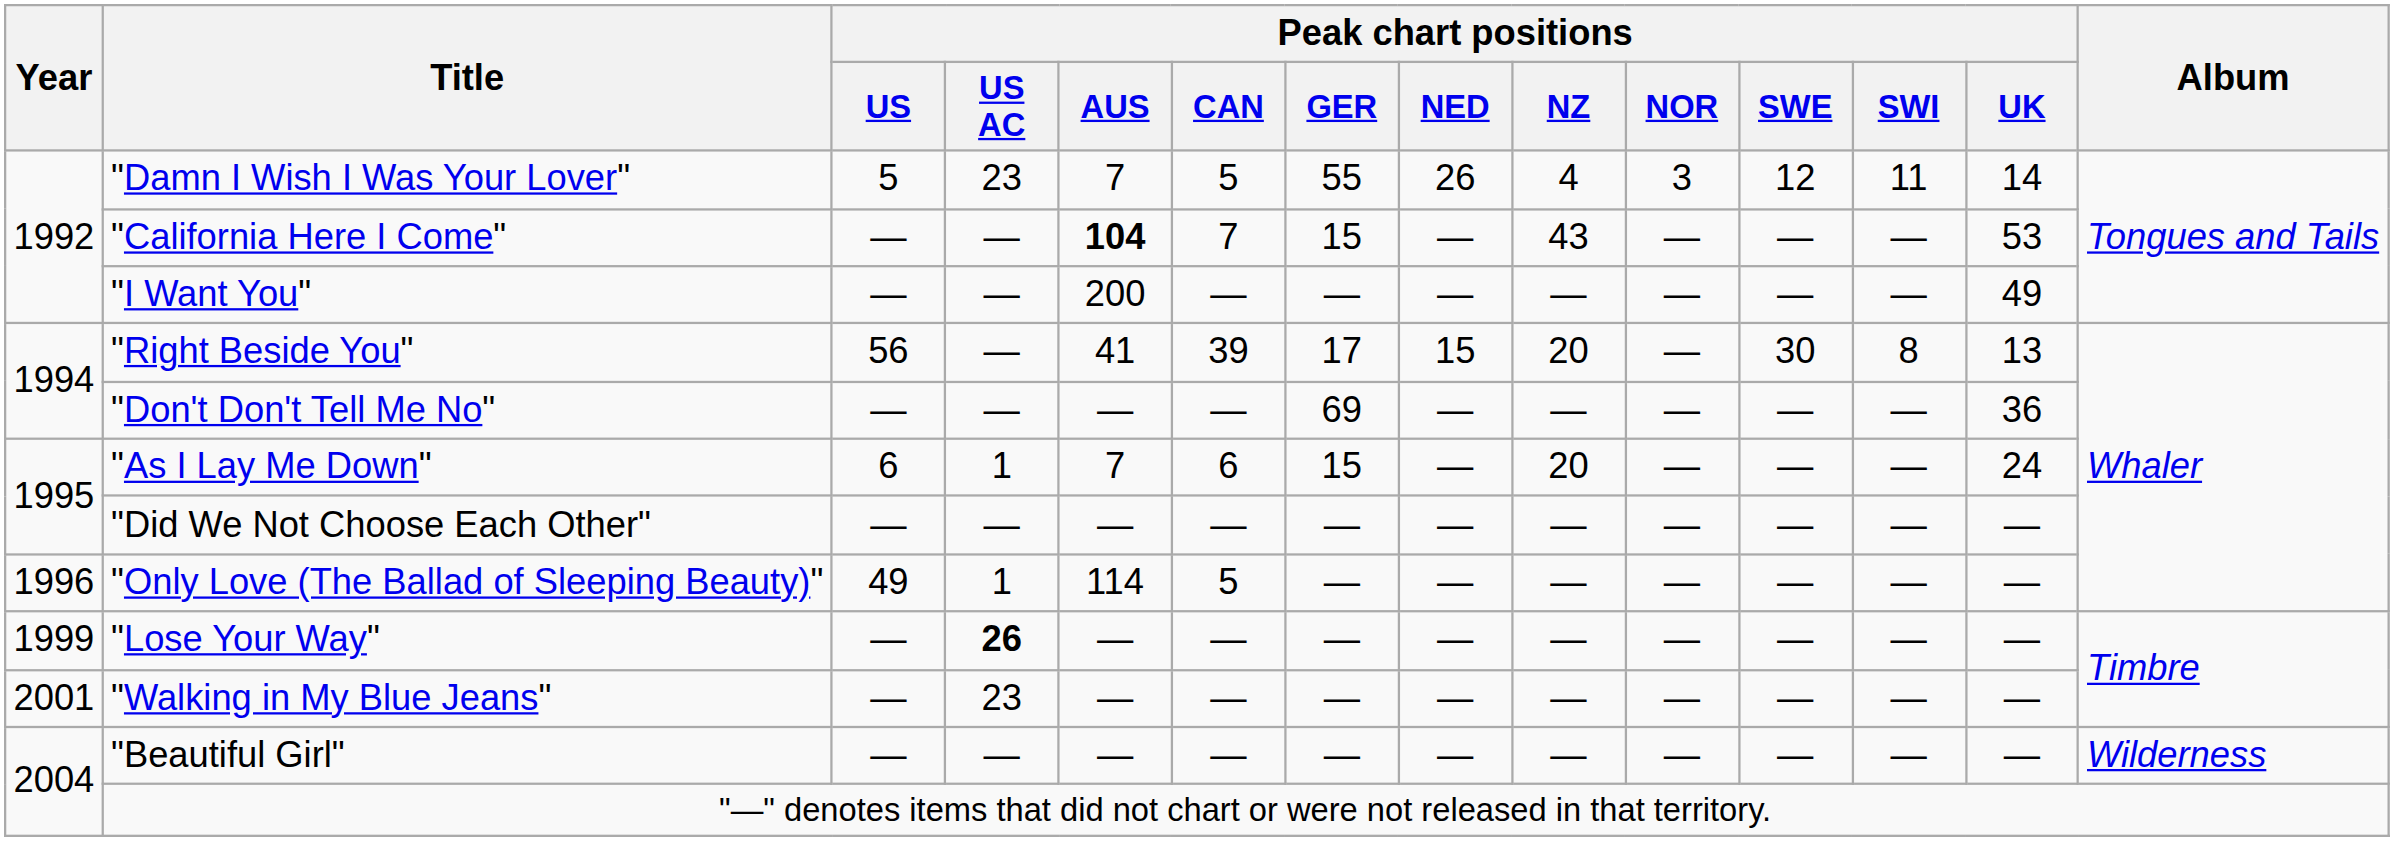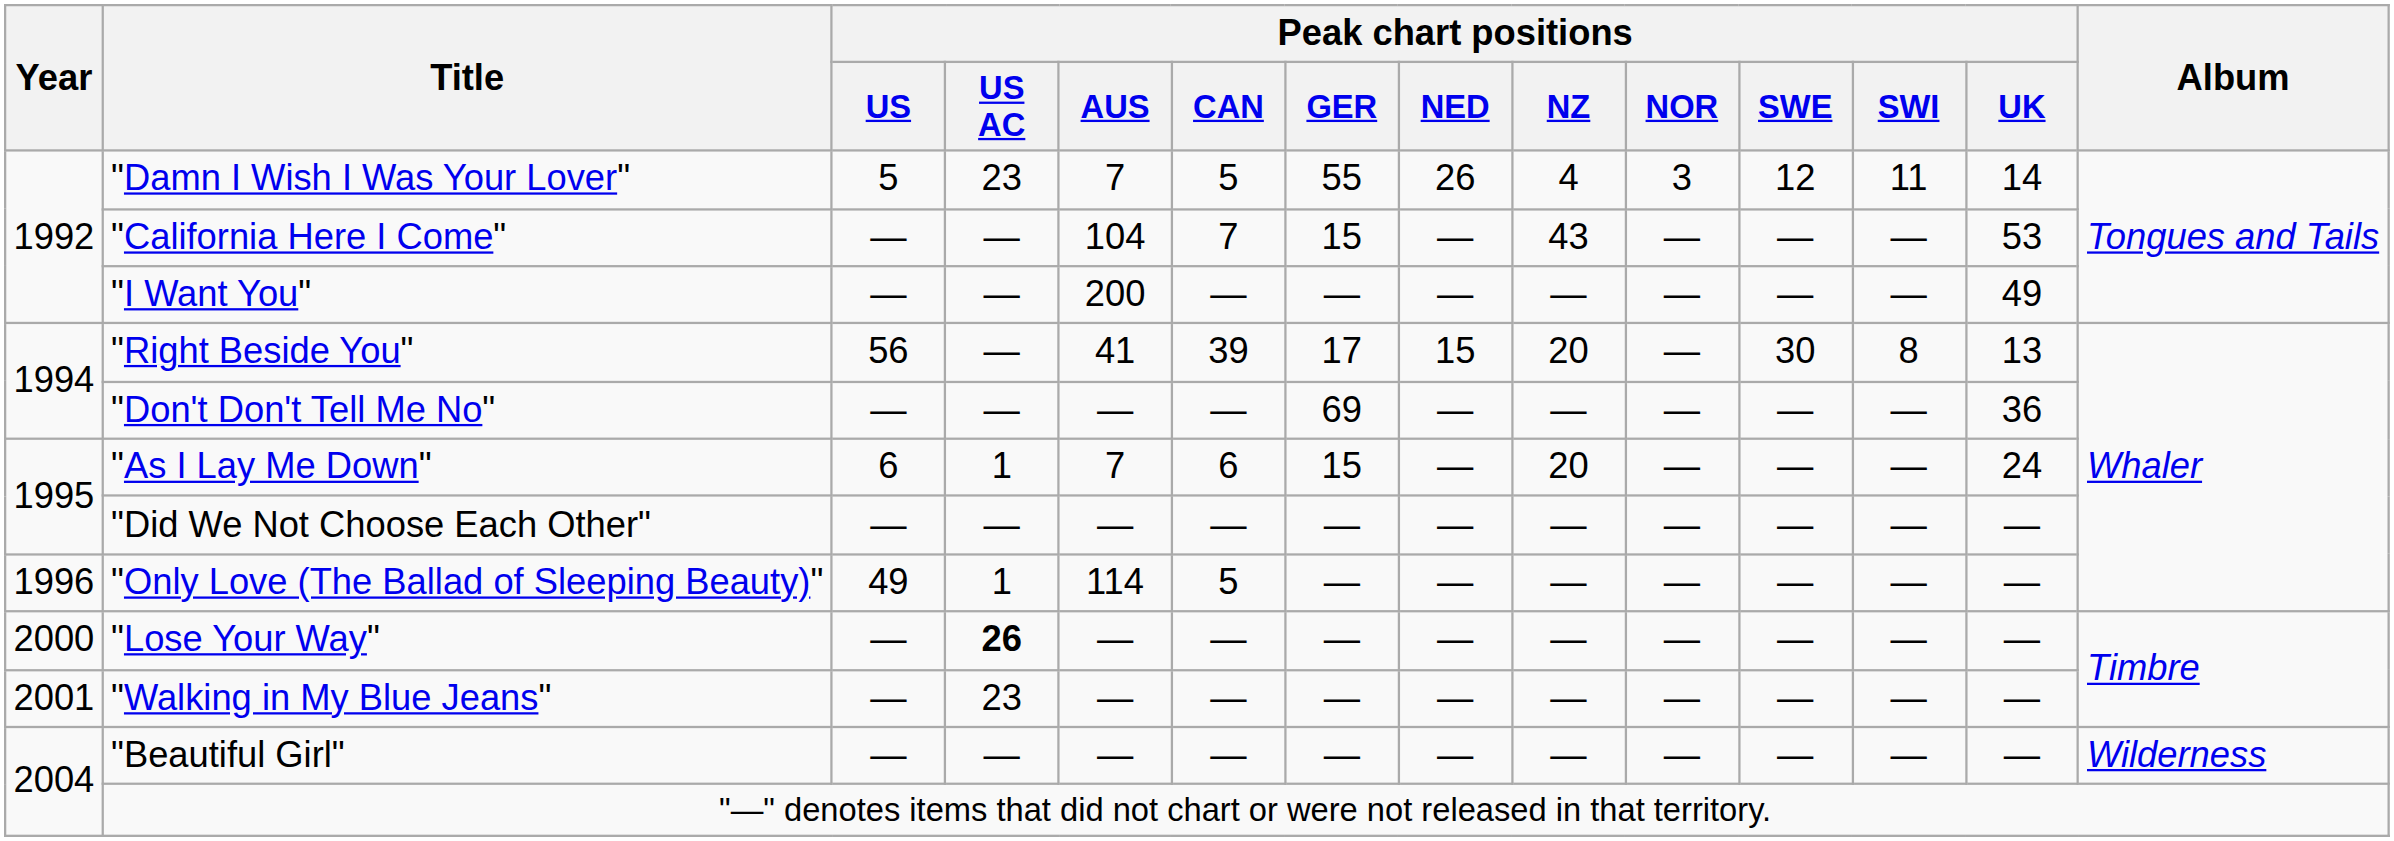"California Here I Come" | Peak chart positions / AUS: bold -> normal
"Lose Your Way" | Year: 1999 -> 2000
